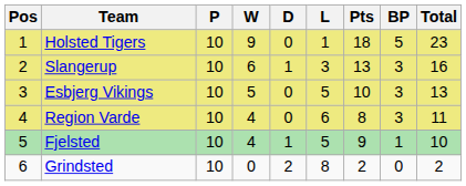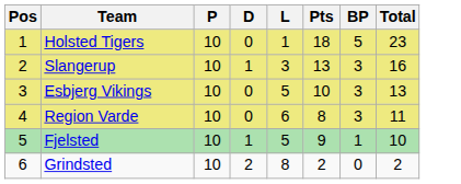- column: W | 9 | 6 | 5 | 4 | 4 | 0
